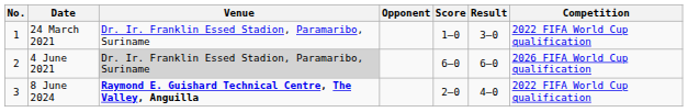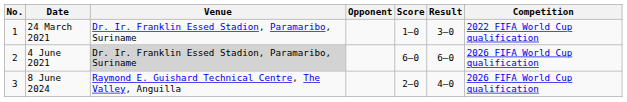8 June 2024 | Venue: bold -> normal
8 June 2024 | Competition: 2022 FIFA World Cup qualification -> 2026 FIFA World Cup qualification
